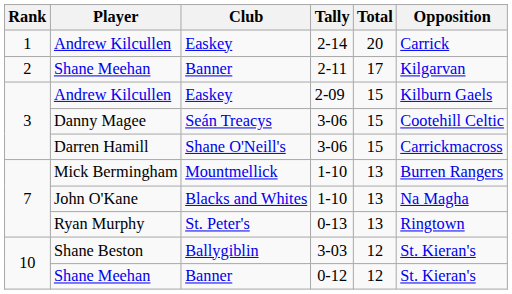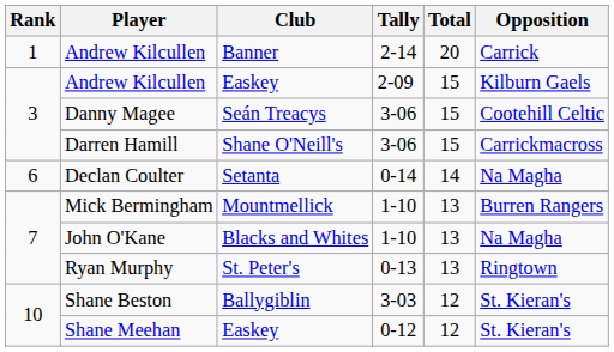Andrew Kilcullen / 2-14 | Club: Easkey -> Banner
- row: 2 | Shane Meehan | Banner | 2-11 | 17 | Kilgarvan
+ row: 6 | Declan Coulter | Setanta | 0-14 | 14 | Na Magha
Shane Meehan / 0-12 | Club: Banner -> Easkey
